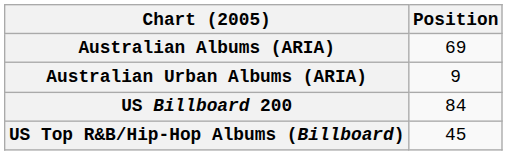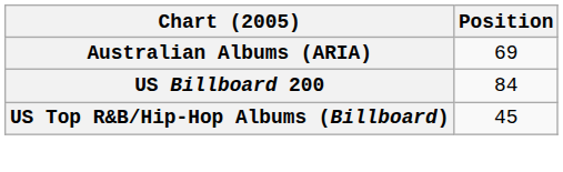- row: Australian Urban Albums (ARIA) | 9
